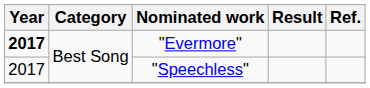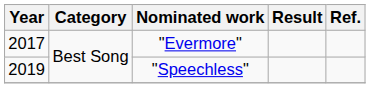"Evermore" | Year: bold -> normal
"Speechless" | Year: 2017 -> 2019
